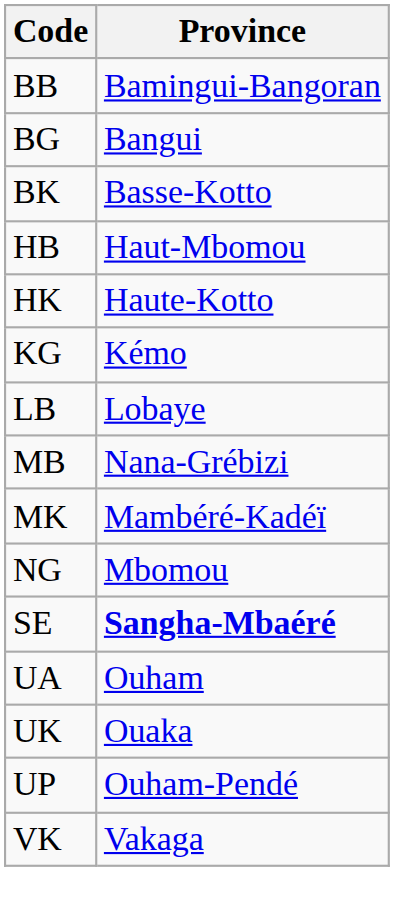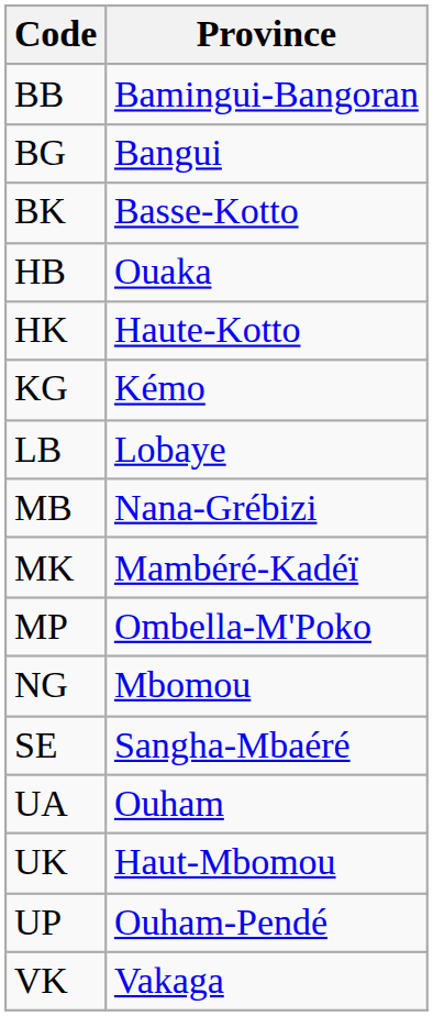HB | Province: Haut-Mbomou -> Ouaka
+ row: MP | Ombella-M'Poko
SE | Province: bold -> normal
UK | Province: Ouaka -> Haut-Mbomou
